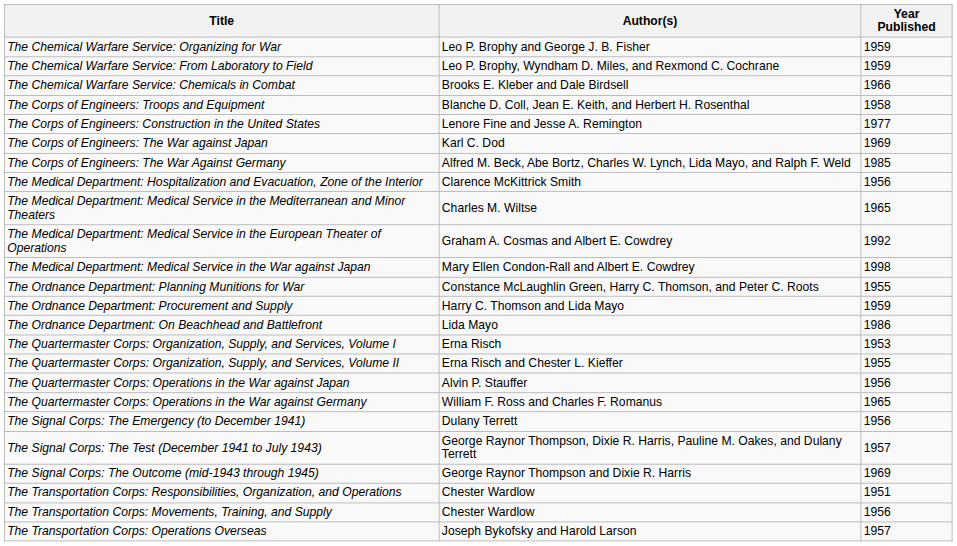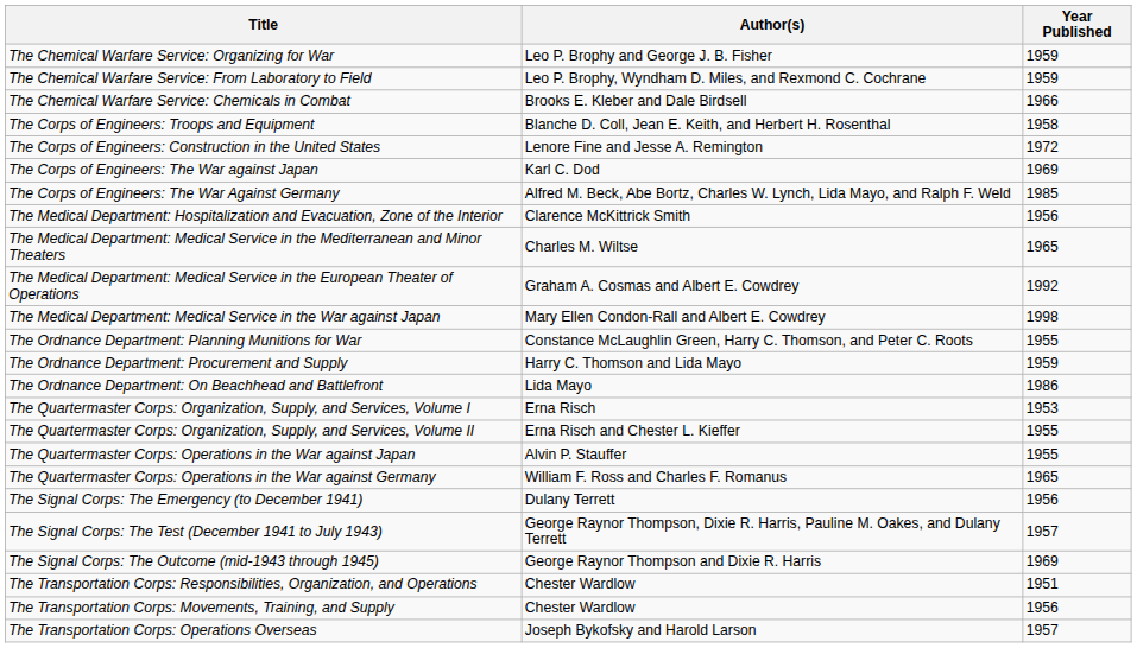The Corps of Engineers: Construction in the United States | Year Published: 1977 -> 1972
The Quartermaster Corps: Operations in the War against Japan | Year Published: 1956 -> 1955
